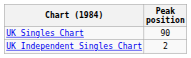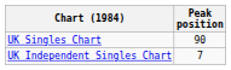UK Independent Singles Chart | Peak position: 2 -> 7
